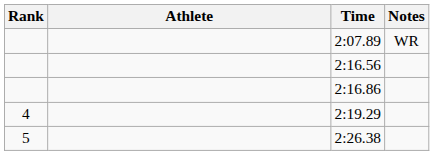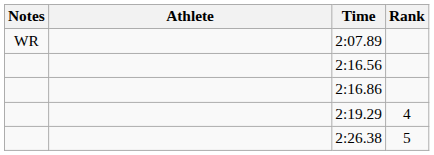columns swapped: Rank <-> Notes
